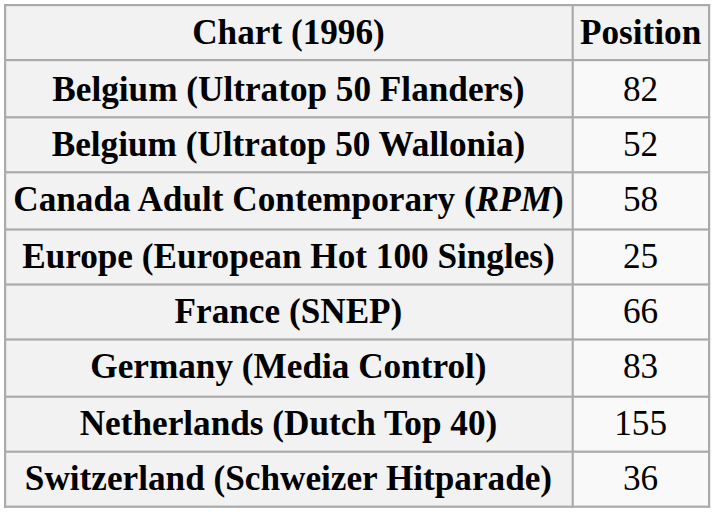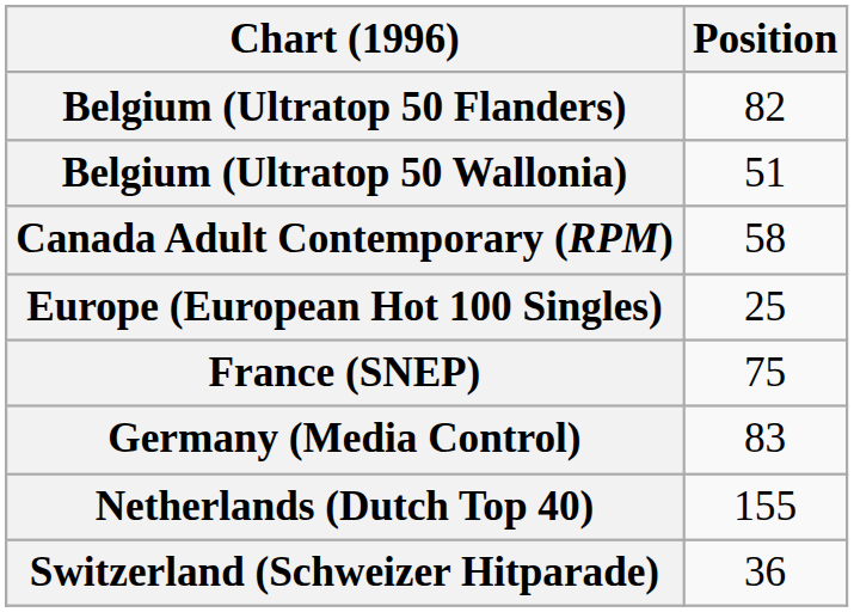Belgium (Ultratop 50 Wallonia) | Position: 52 -> 51
France (SNEP) | Position: 66 -> 75
